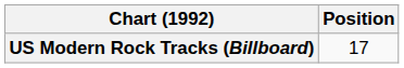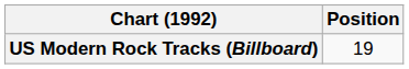US Modern Rock Tracks (Billboard) | Position: 17 -> 19
